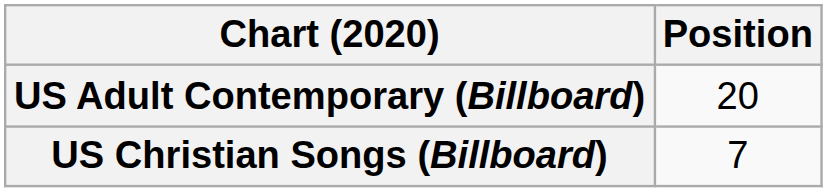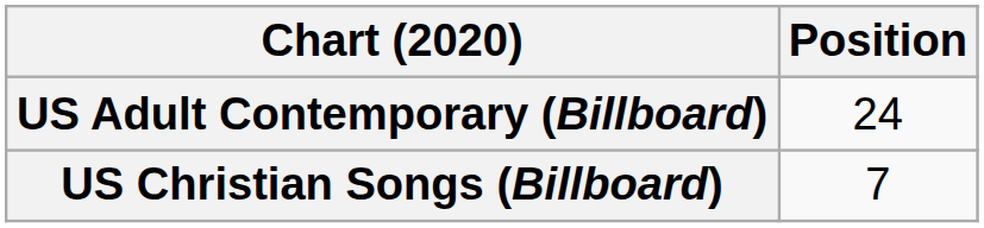US Adult Contemporary (Billboard) | Position: 20 -> 24
